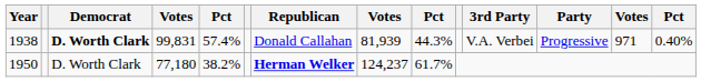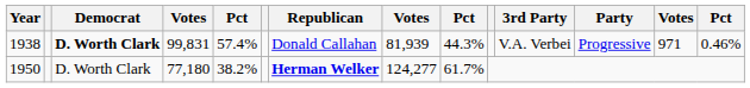1938 | column 14: 0.40% -> 0.46%
1950 | column 8: 124,237 -> 124,277
